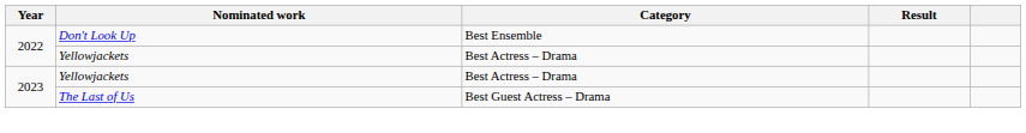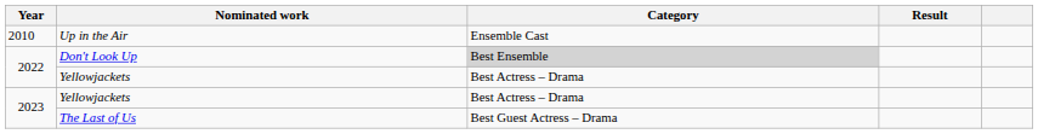+ row: 2010 | Up in the Air | Ensemble Cast
Don't Look Up | Category: no background -> lightgrey background
